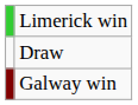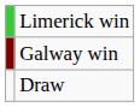rows swapped: Galway win <-> Draw
